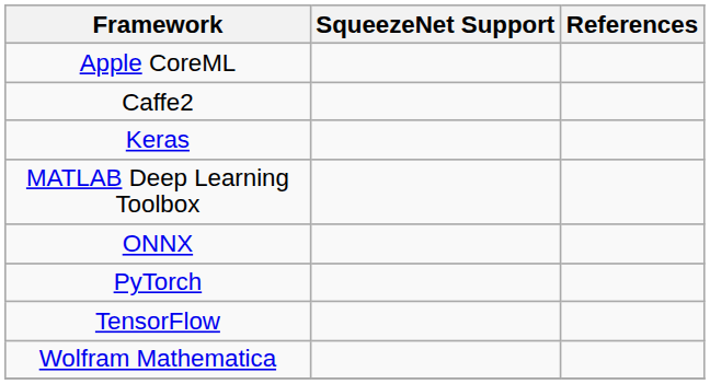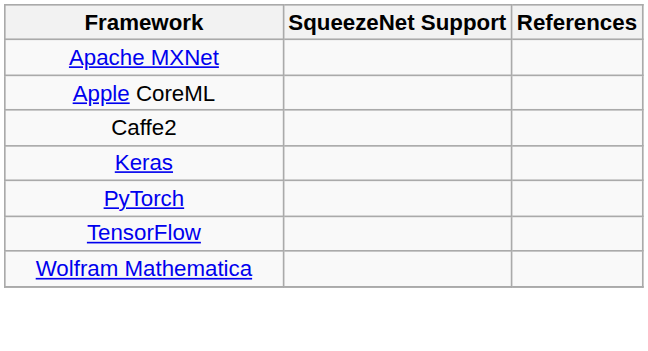+ row: Apache MXNet
- row: MATLAB Deep Learning Toolbox
- row: ONNX
